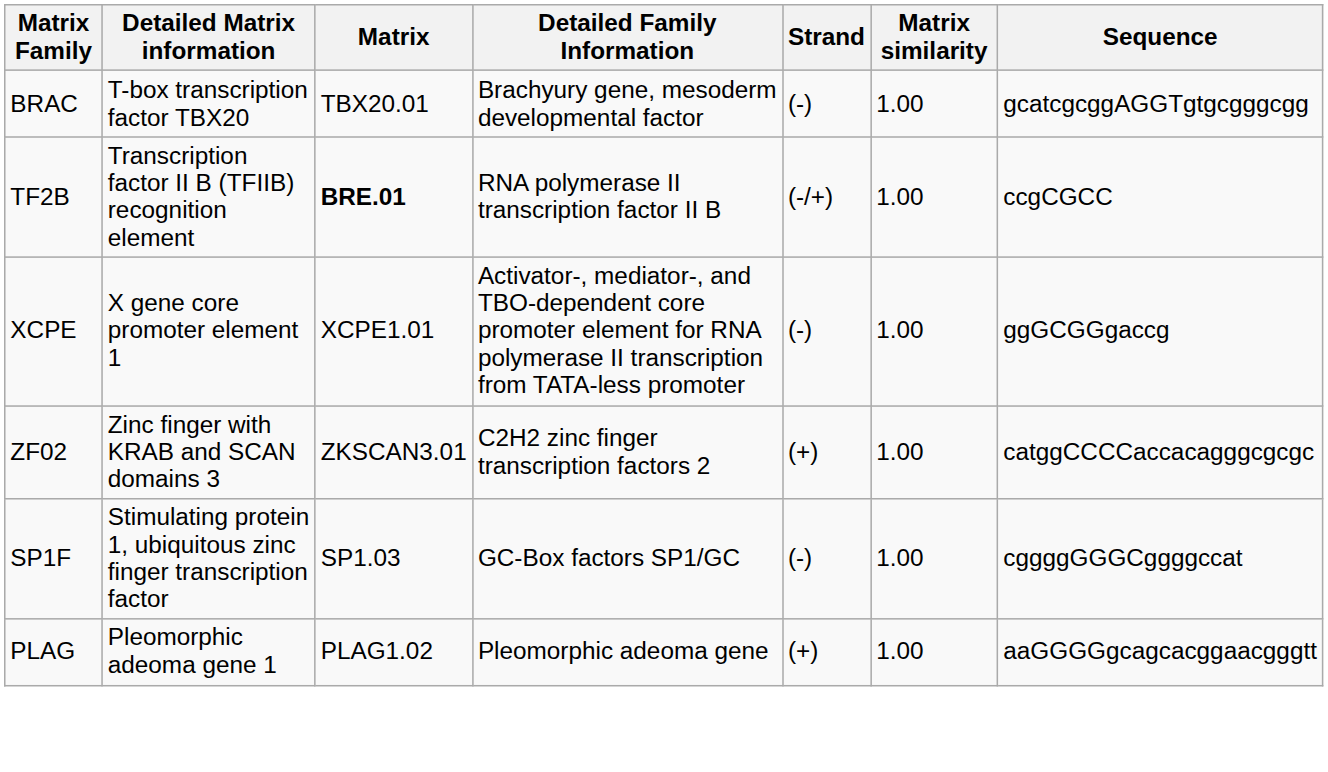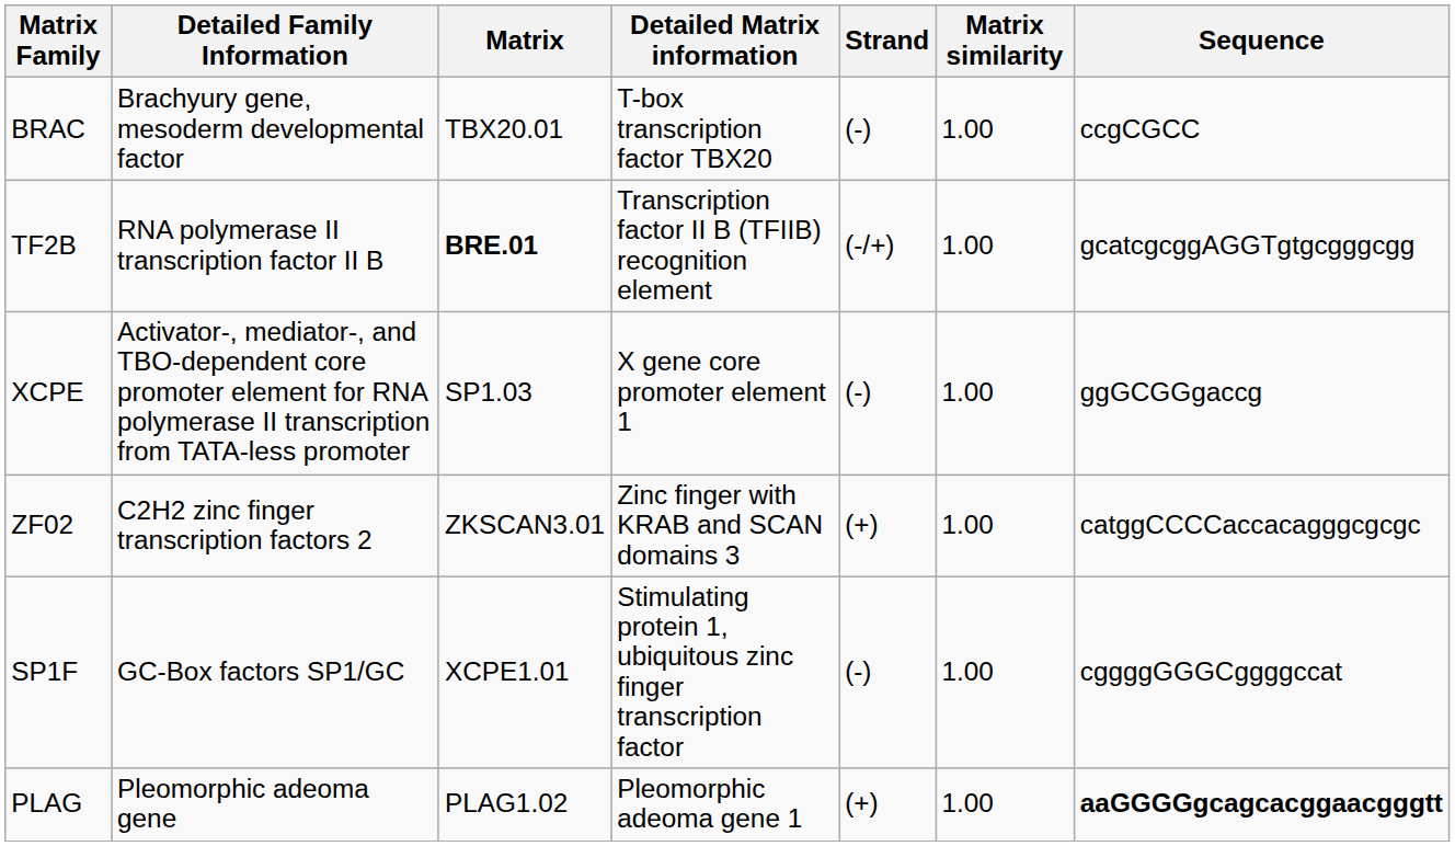columns swapped: Detailed Family Information <-> Detailed Matrix information
BRAC | Sequence: gcatcgcggAGGTgtgcgggcgg -> ccgCGCC
TF2B | Sequence: ccgCGCC -> gcatcgcggAGGTgtgcgggcgg
XCPE | Matrix: XCPE1.01 -> SP1.03
SP1F | Matrix: SP1.03 -> XCPE1.01
PLAG | Sequence: normal -> bold
